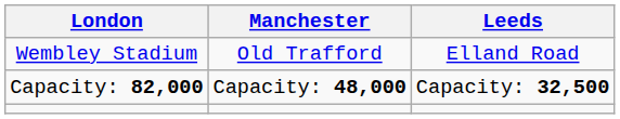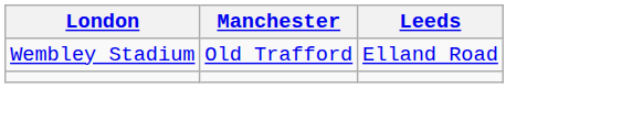- row: Capacity: 82,000 | Capacity: 48,000 | Capacity: 32,500
